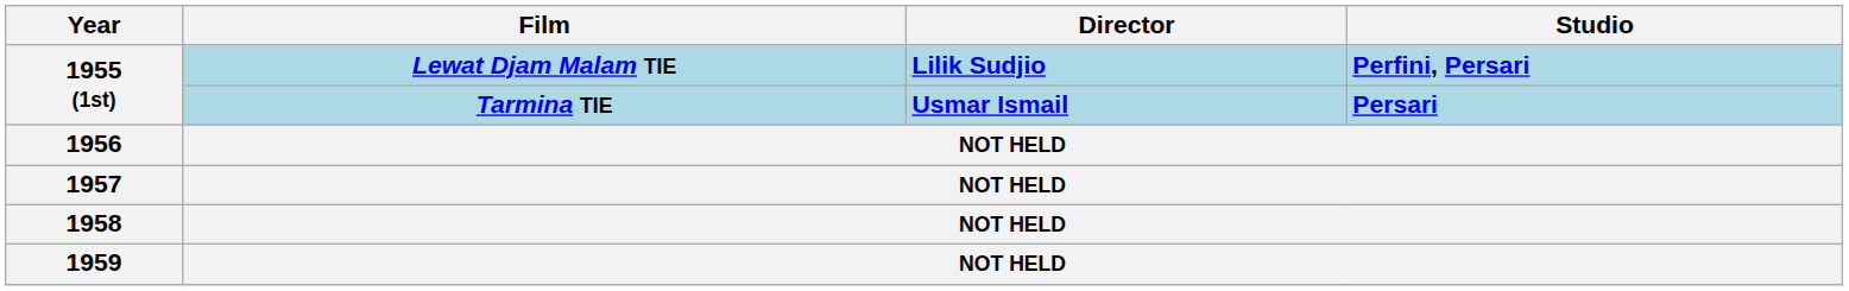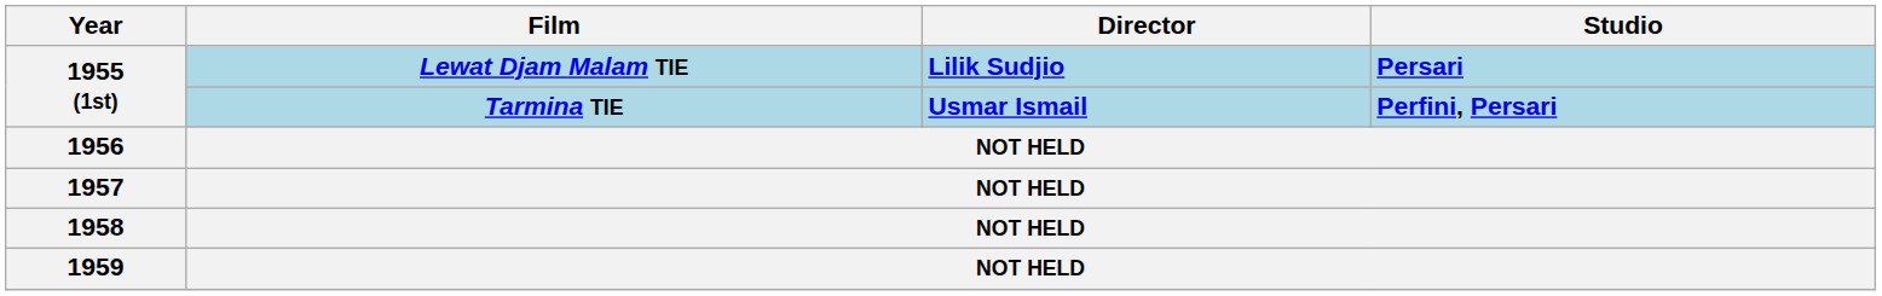Lewat Djam Malam TIE | Studio: Perfini, Persari -> Persari
Tarmina TIE | Studio: Persari -> Perfini, Persari
